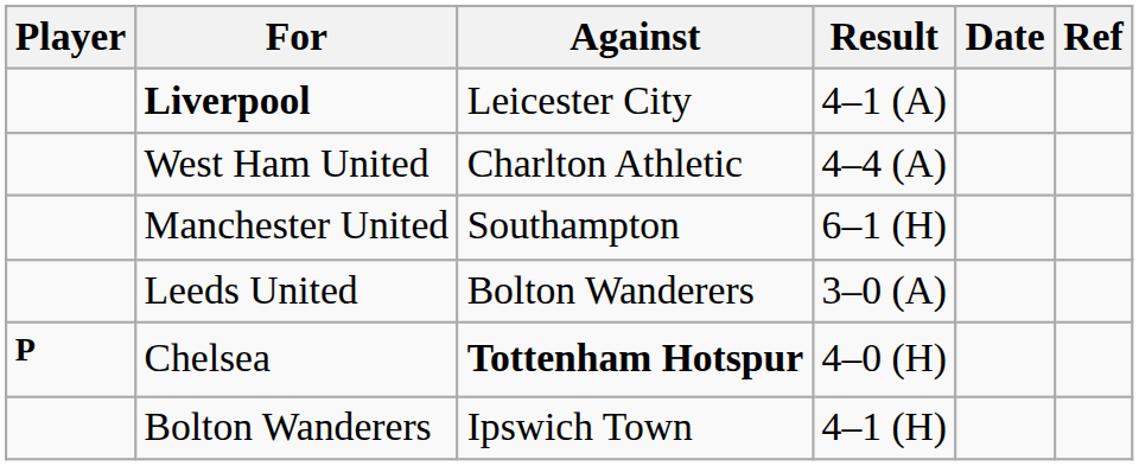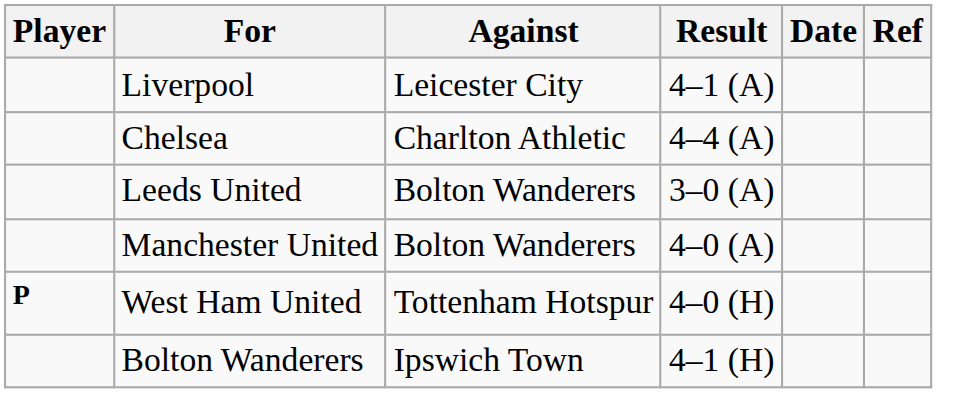4–1 (A) | For: bold -> normal
4–4 (A) | For: West Ham United -> Chelsea
- row: Manchester United | Southampton | 6–1 (H)
+ row: Manchester United | Bolton Wanderers | 4–0 (A)
4–0 (H) | For: Chelsea -> West Ham United
4–0 (H) | Against: bold -> normal
